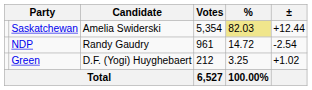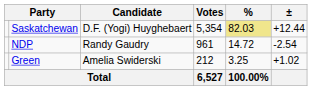Saskatchewan | Candidate: Amelia Swiderski -> D.F. (Yogi) Huyghebaert
Green | Candidate: D.F. (Yogi) Huyghebaert -> Amelia Swiderski
